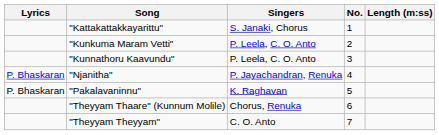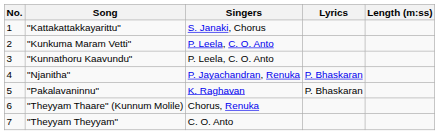columns swapped: No. <-> Lyrics
